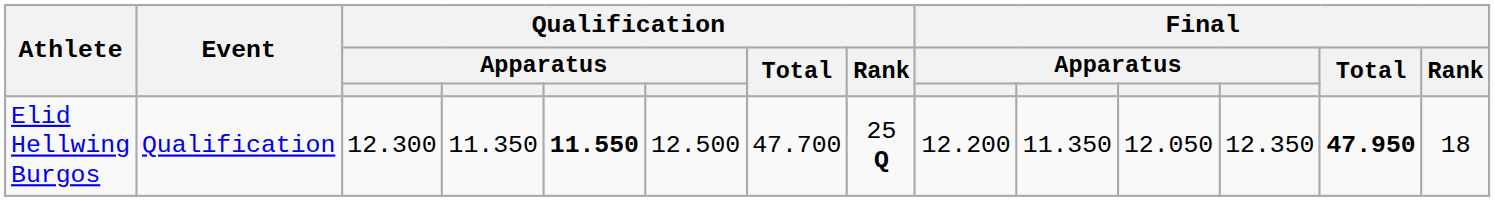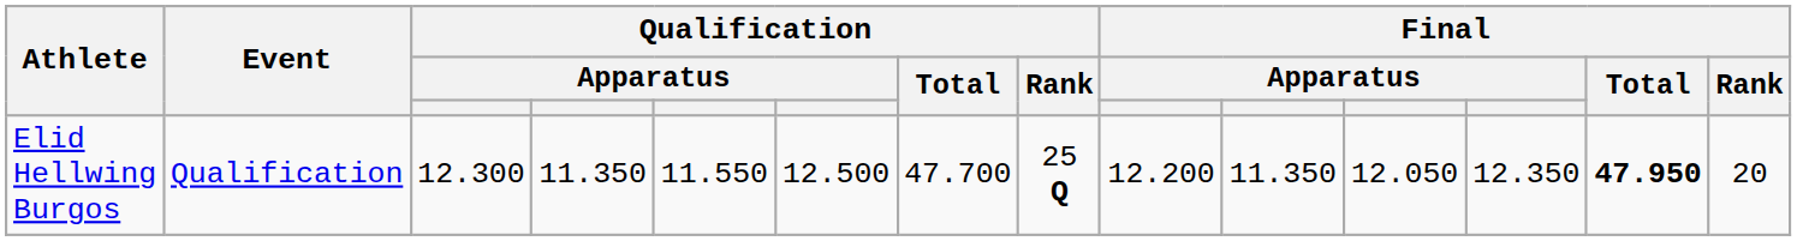Elid Hellwing Burgos | column 5: bold -> normal
Elid Hellwing Burgos | Final / Rank: 18 -> 20
